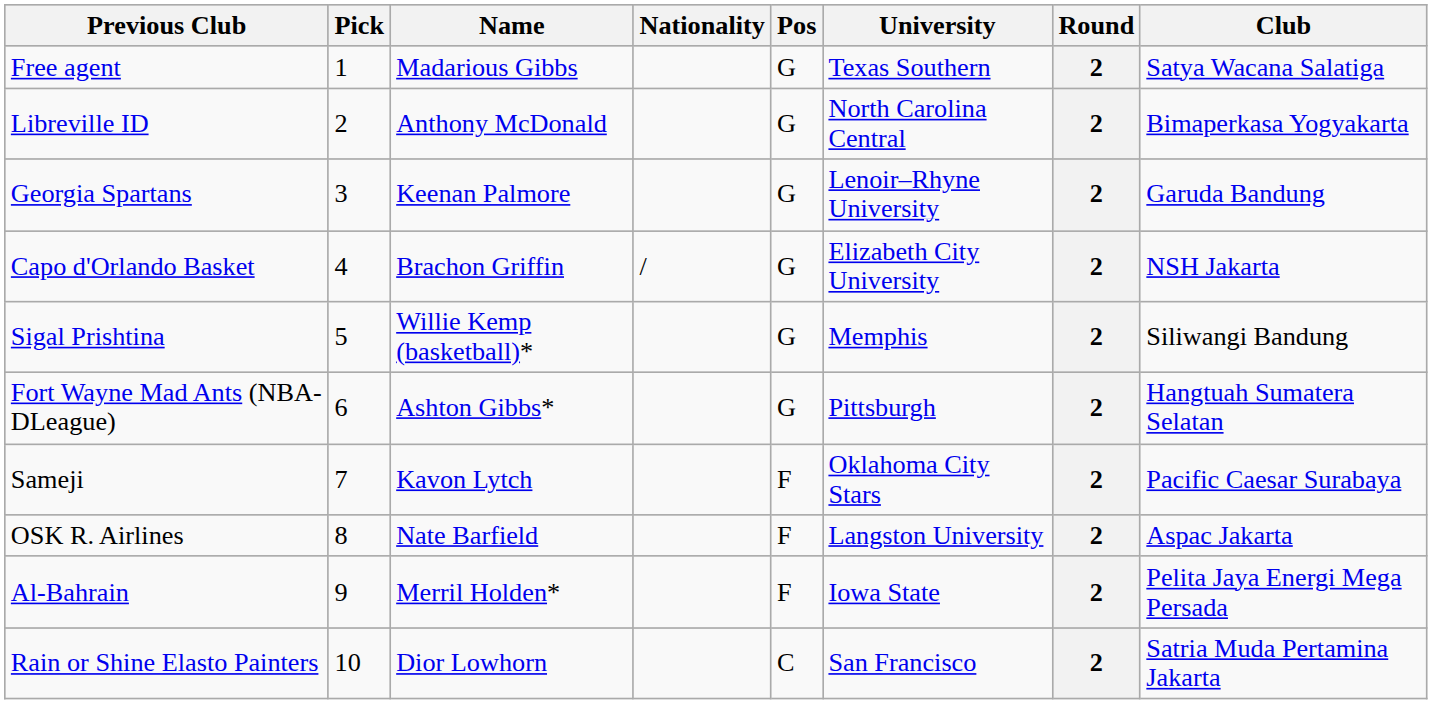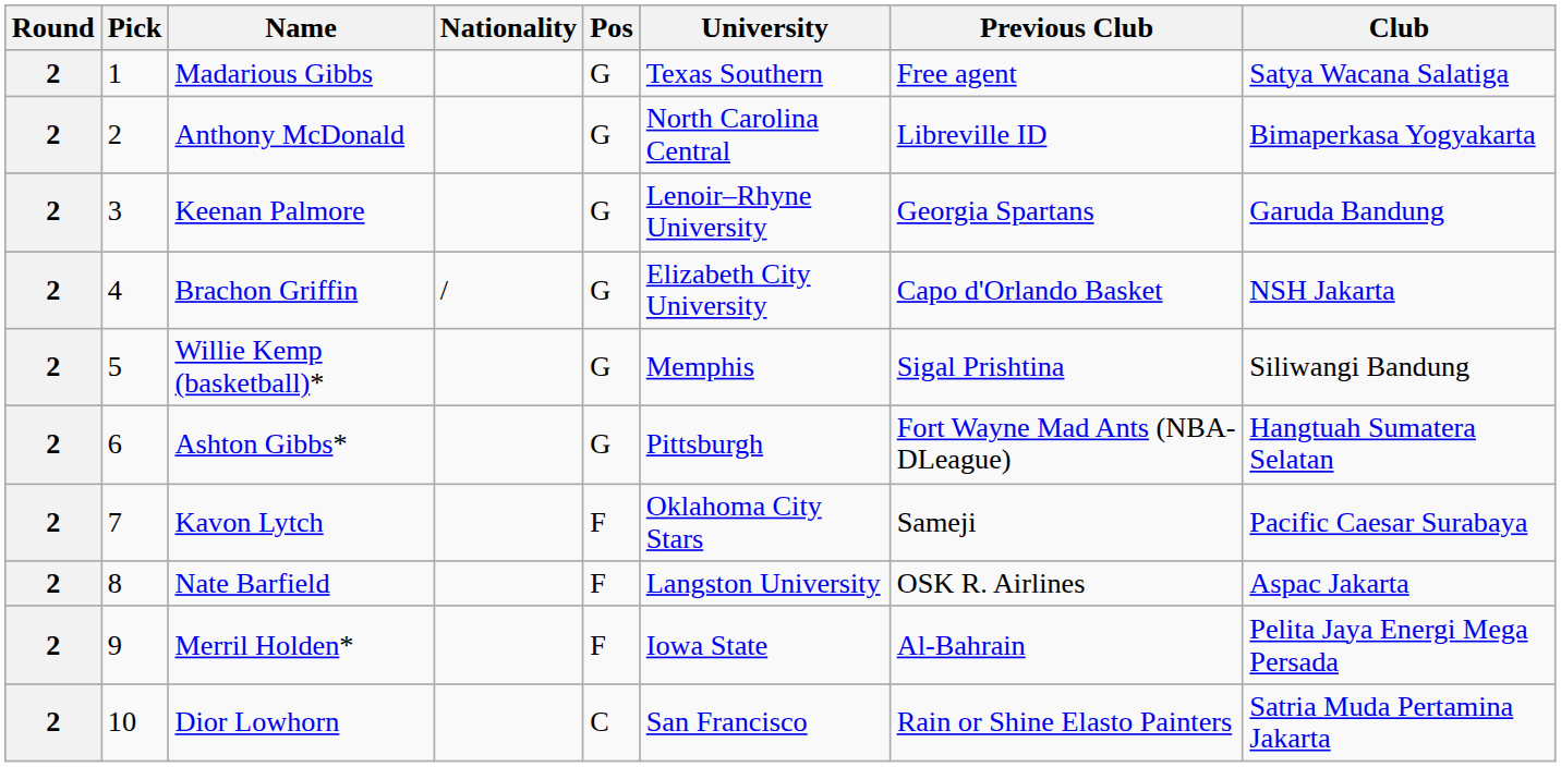columns swapped: Round <-> Previous Club
